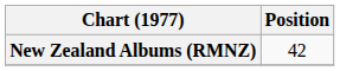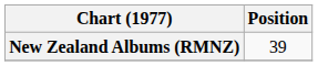New Zealand Albums (RMNZ) | Position: 42 -> 39
